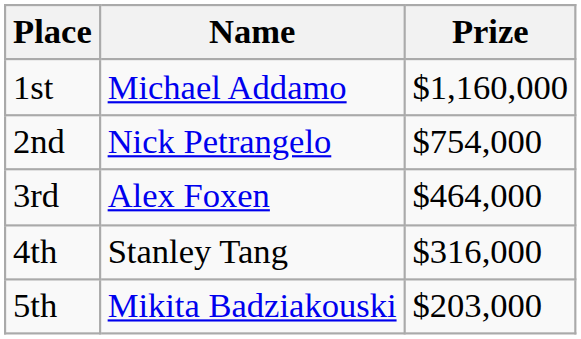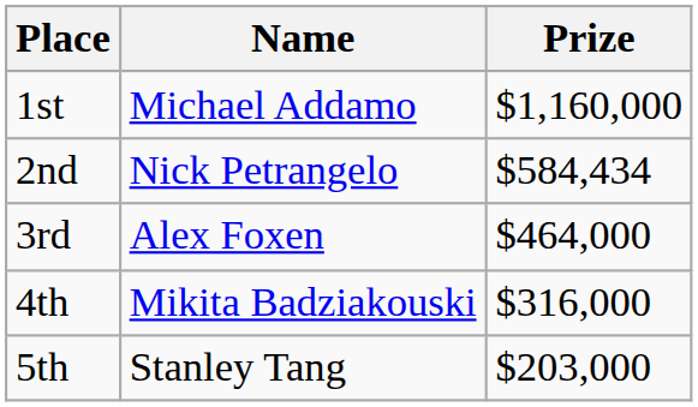2nd | Prize: $754,000 -> $584,434
4th | Name: Stanley Tang -> Mikita Badziakouski
5th | Name: Mikita Badziakouski -> Stanley Tang
